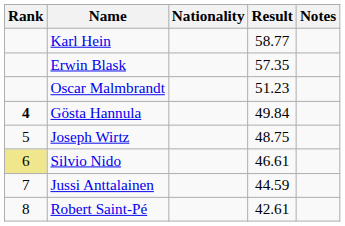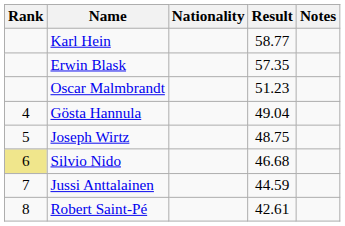Gösta Hannula | Rank: bold -> normal
Gösta Hannula | Result: 49.84 -> 49.04
Silvio Nido | Result: 46.61 -> 46.68
